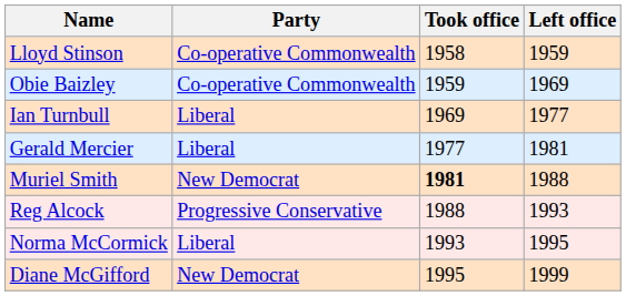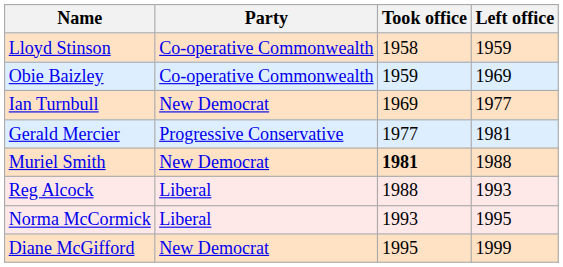Ian Turnbull | Party: Liberal -> New Democrat
Gerald Mercier | Party: Liberal -> Progressive Conservative
Reg Alcock | Party: Progressive Conservative -> Liberal
